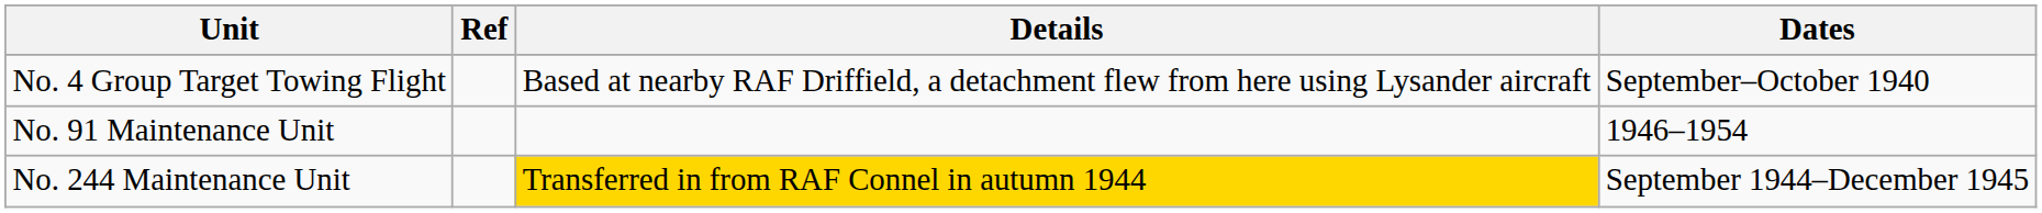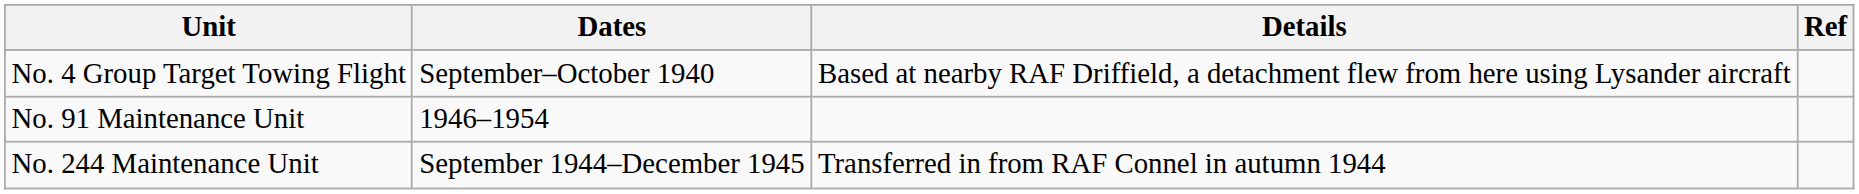columns swapped: Dates <-> Ref
No. 244 Maintenance Unit | Details: gold background -> no background
